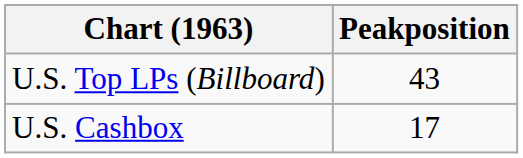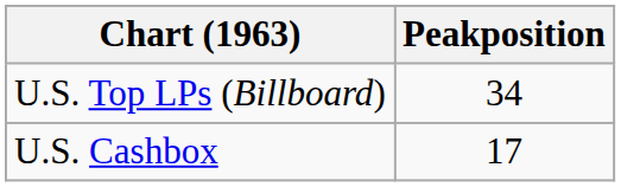U.S. Top LPs (Billboard) | Peakposition: 43 -> 34
